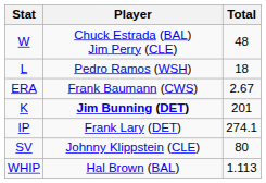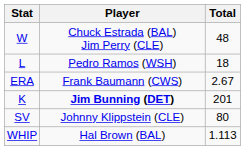- row: IP | Frank Lary (DET) | 274.1
